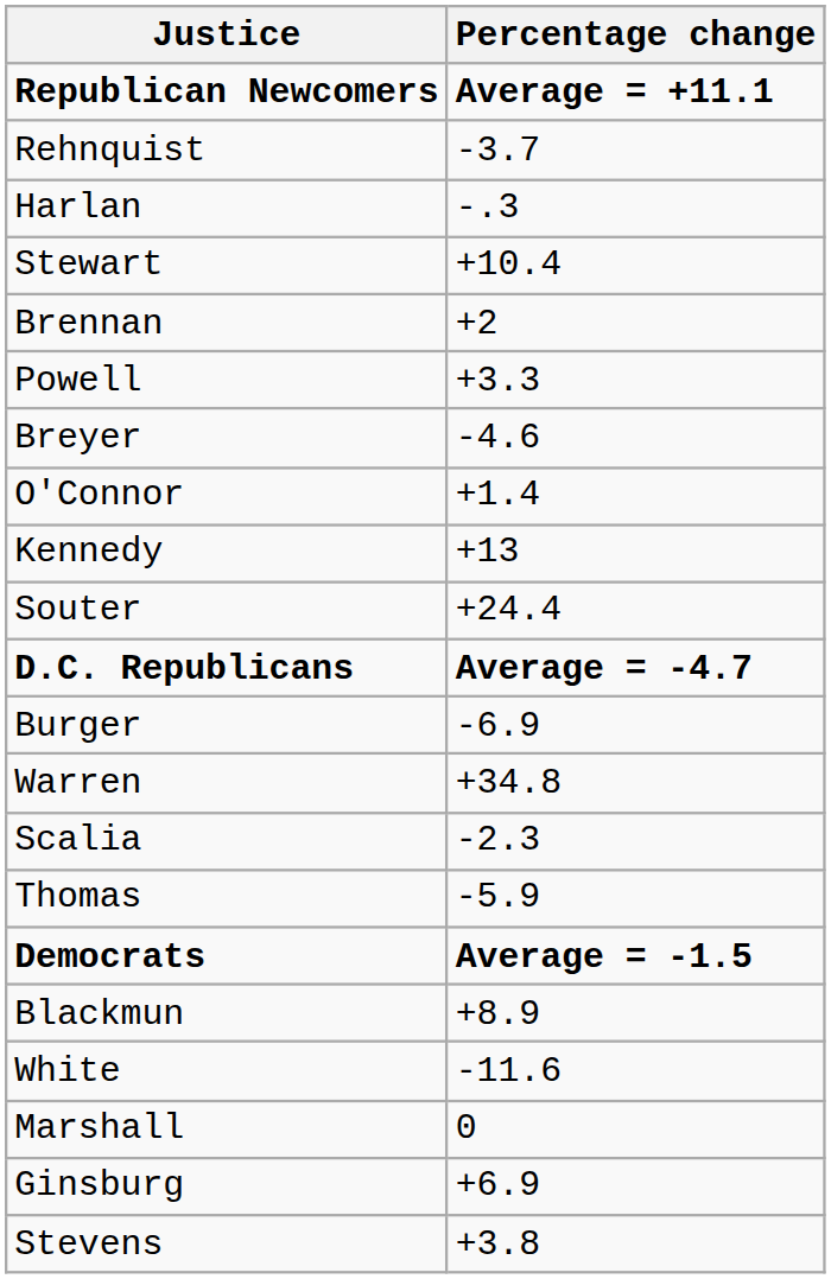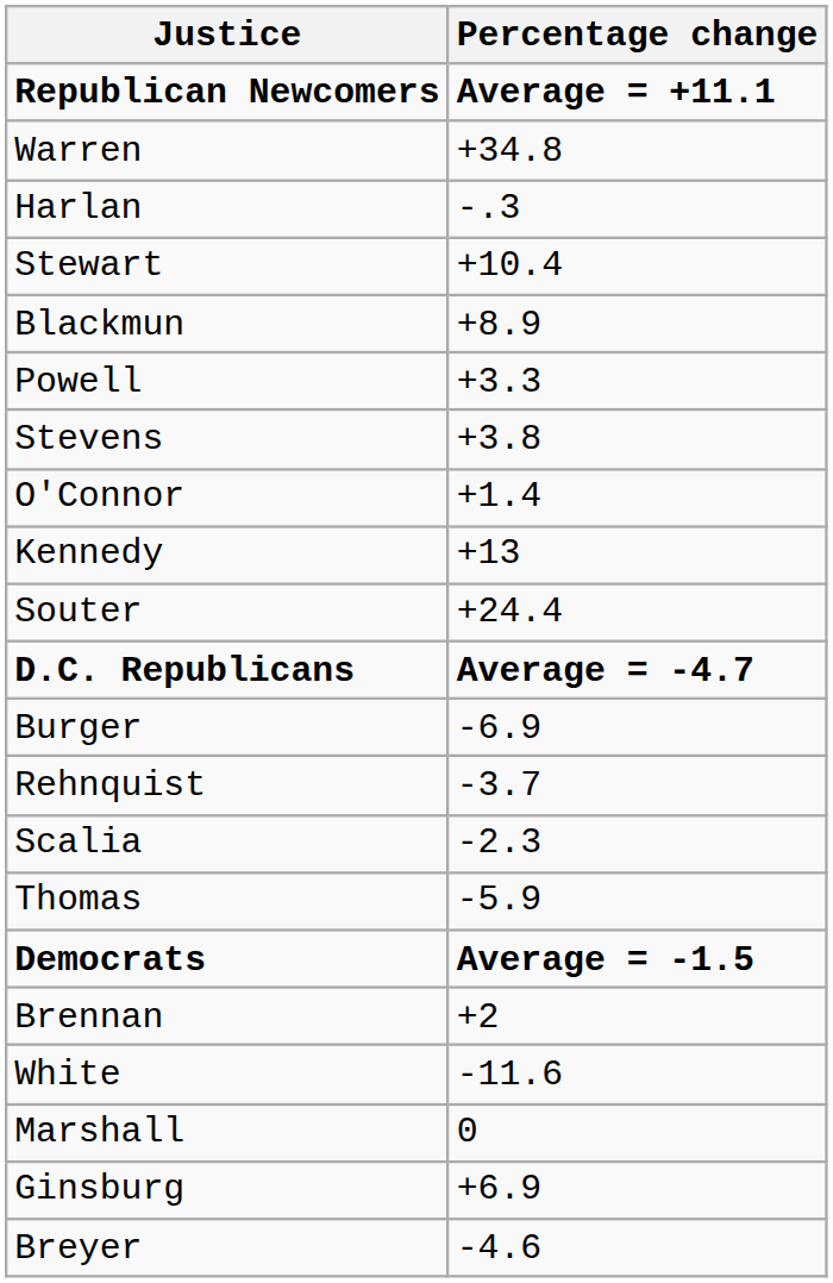rows swapped: Warren <-> Rehnquist
rows swapped: Blackmun <-> Brennan
rows swapped: Stevens <-> Breyer
